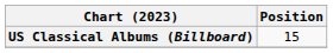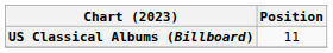US Classical Albums (Billboard) | Position: 15 -> 11
